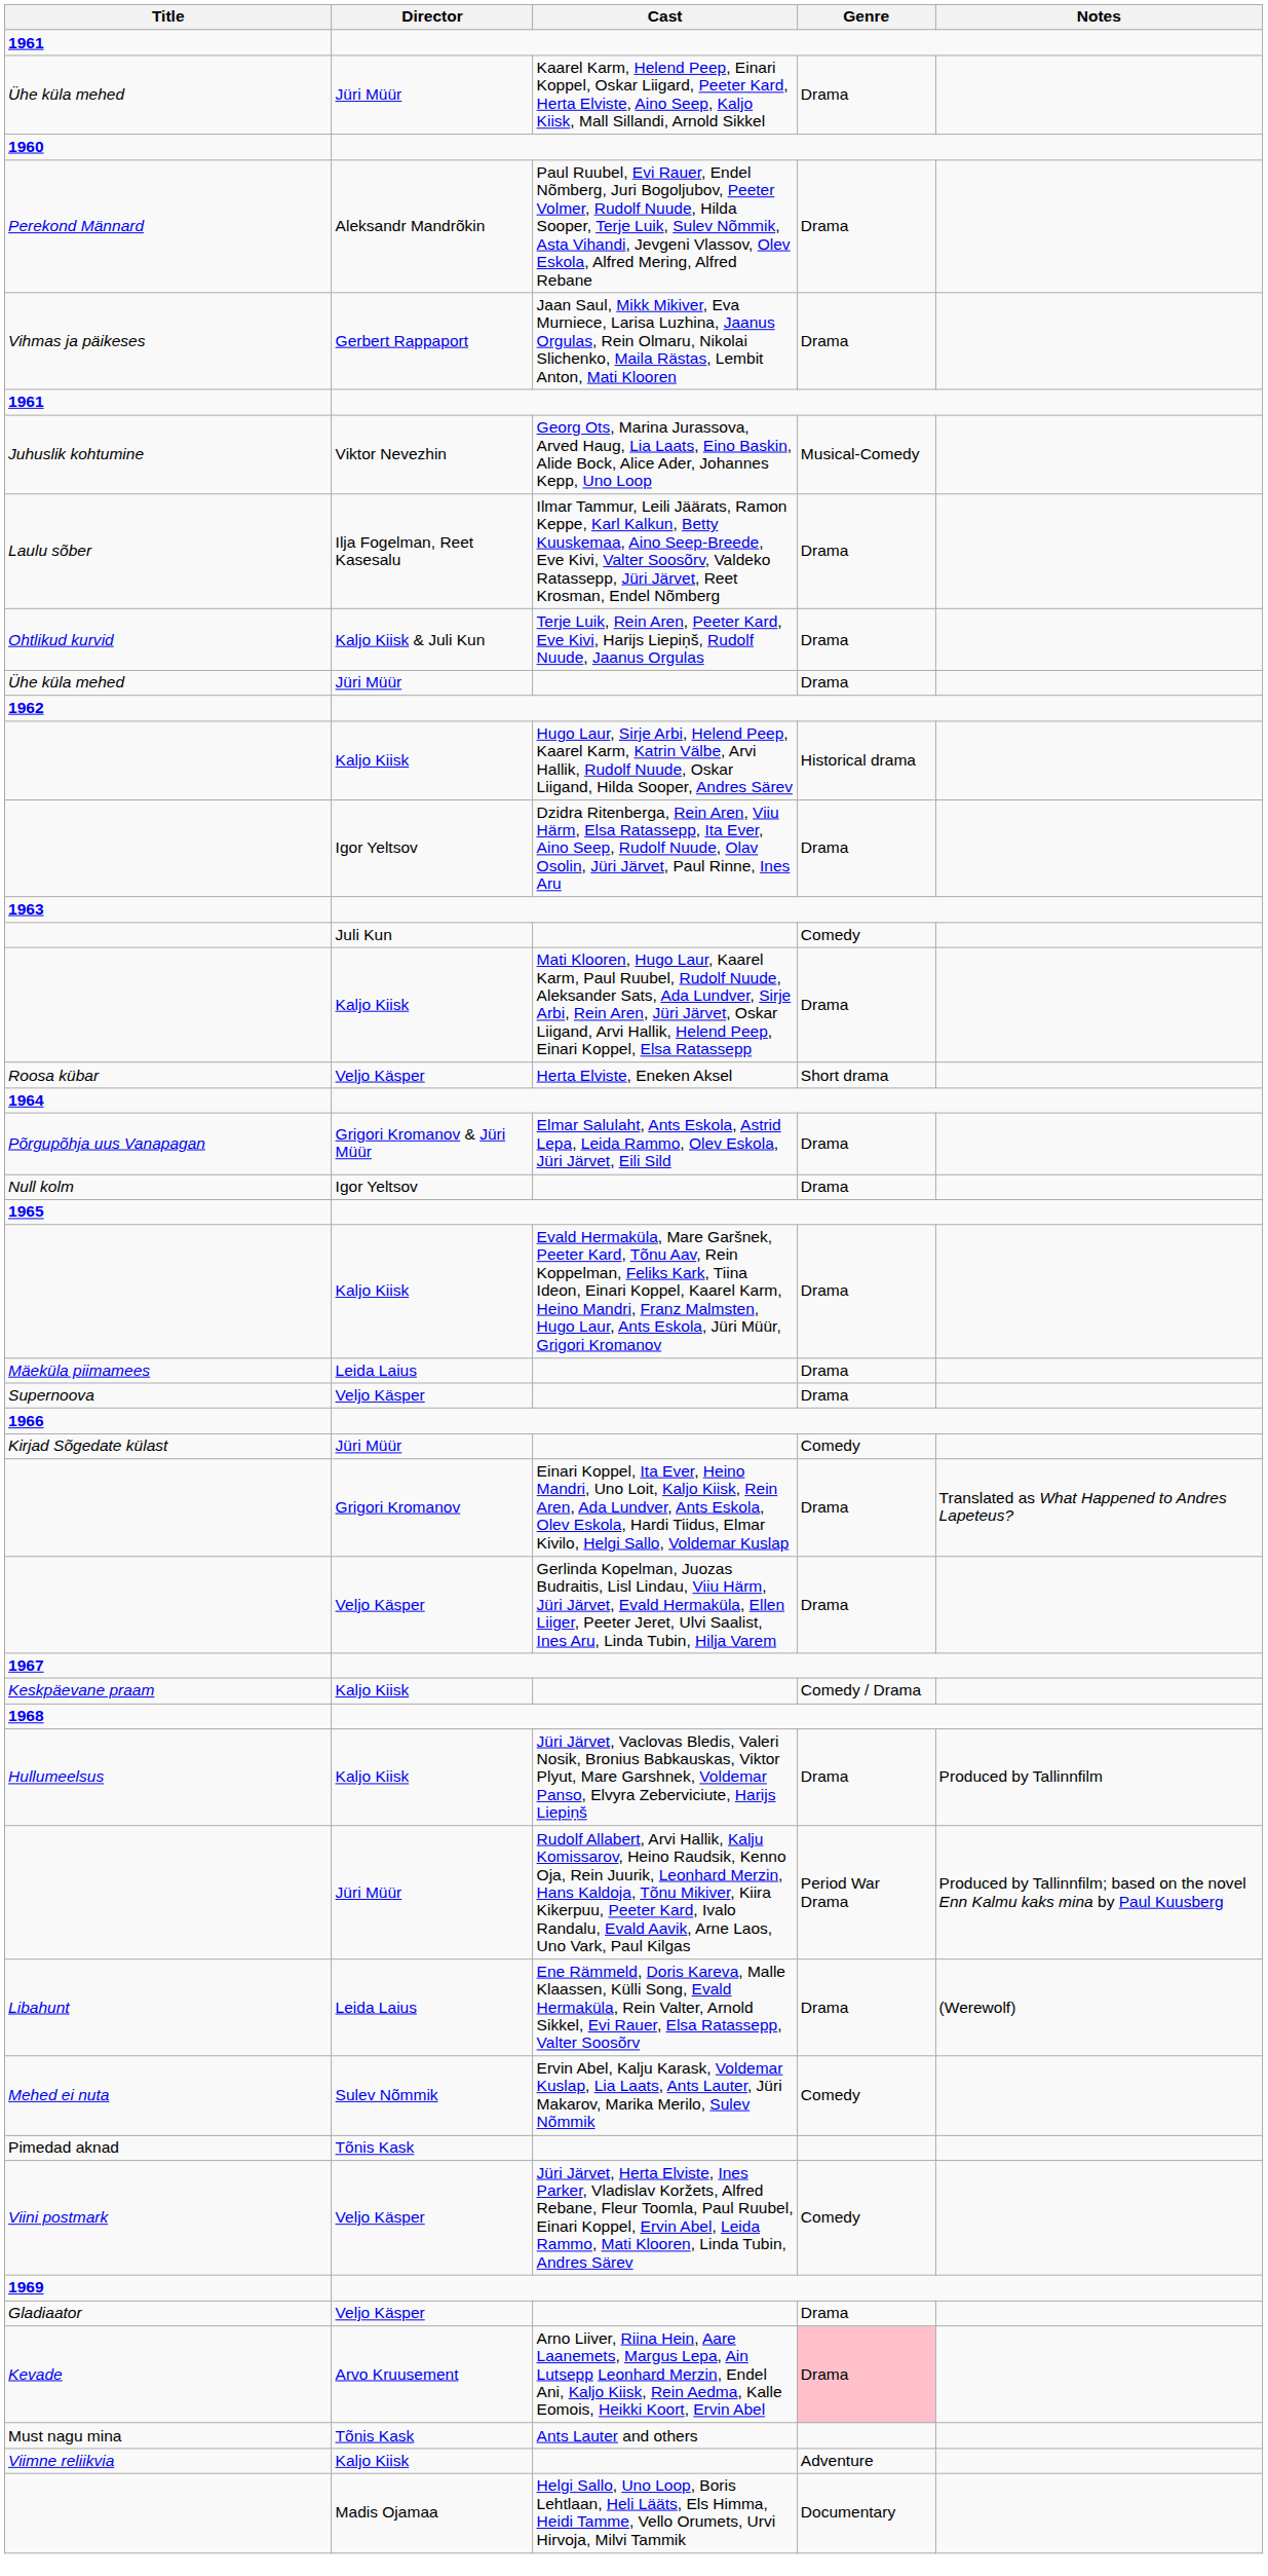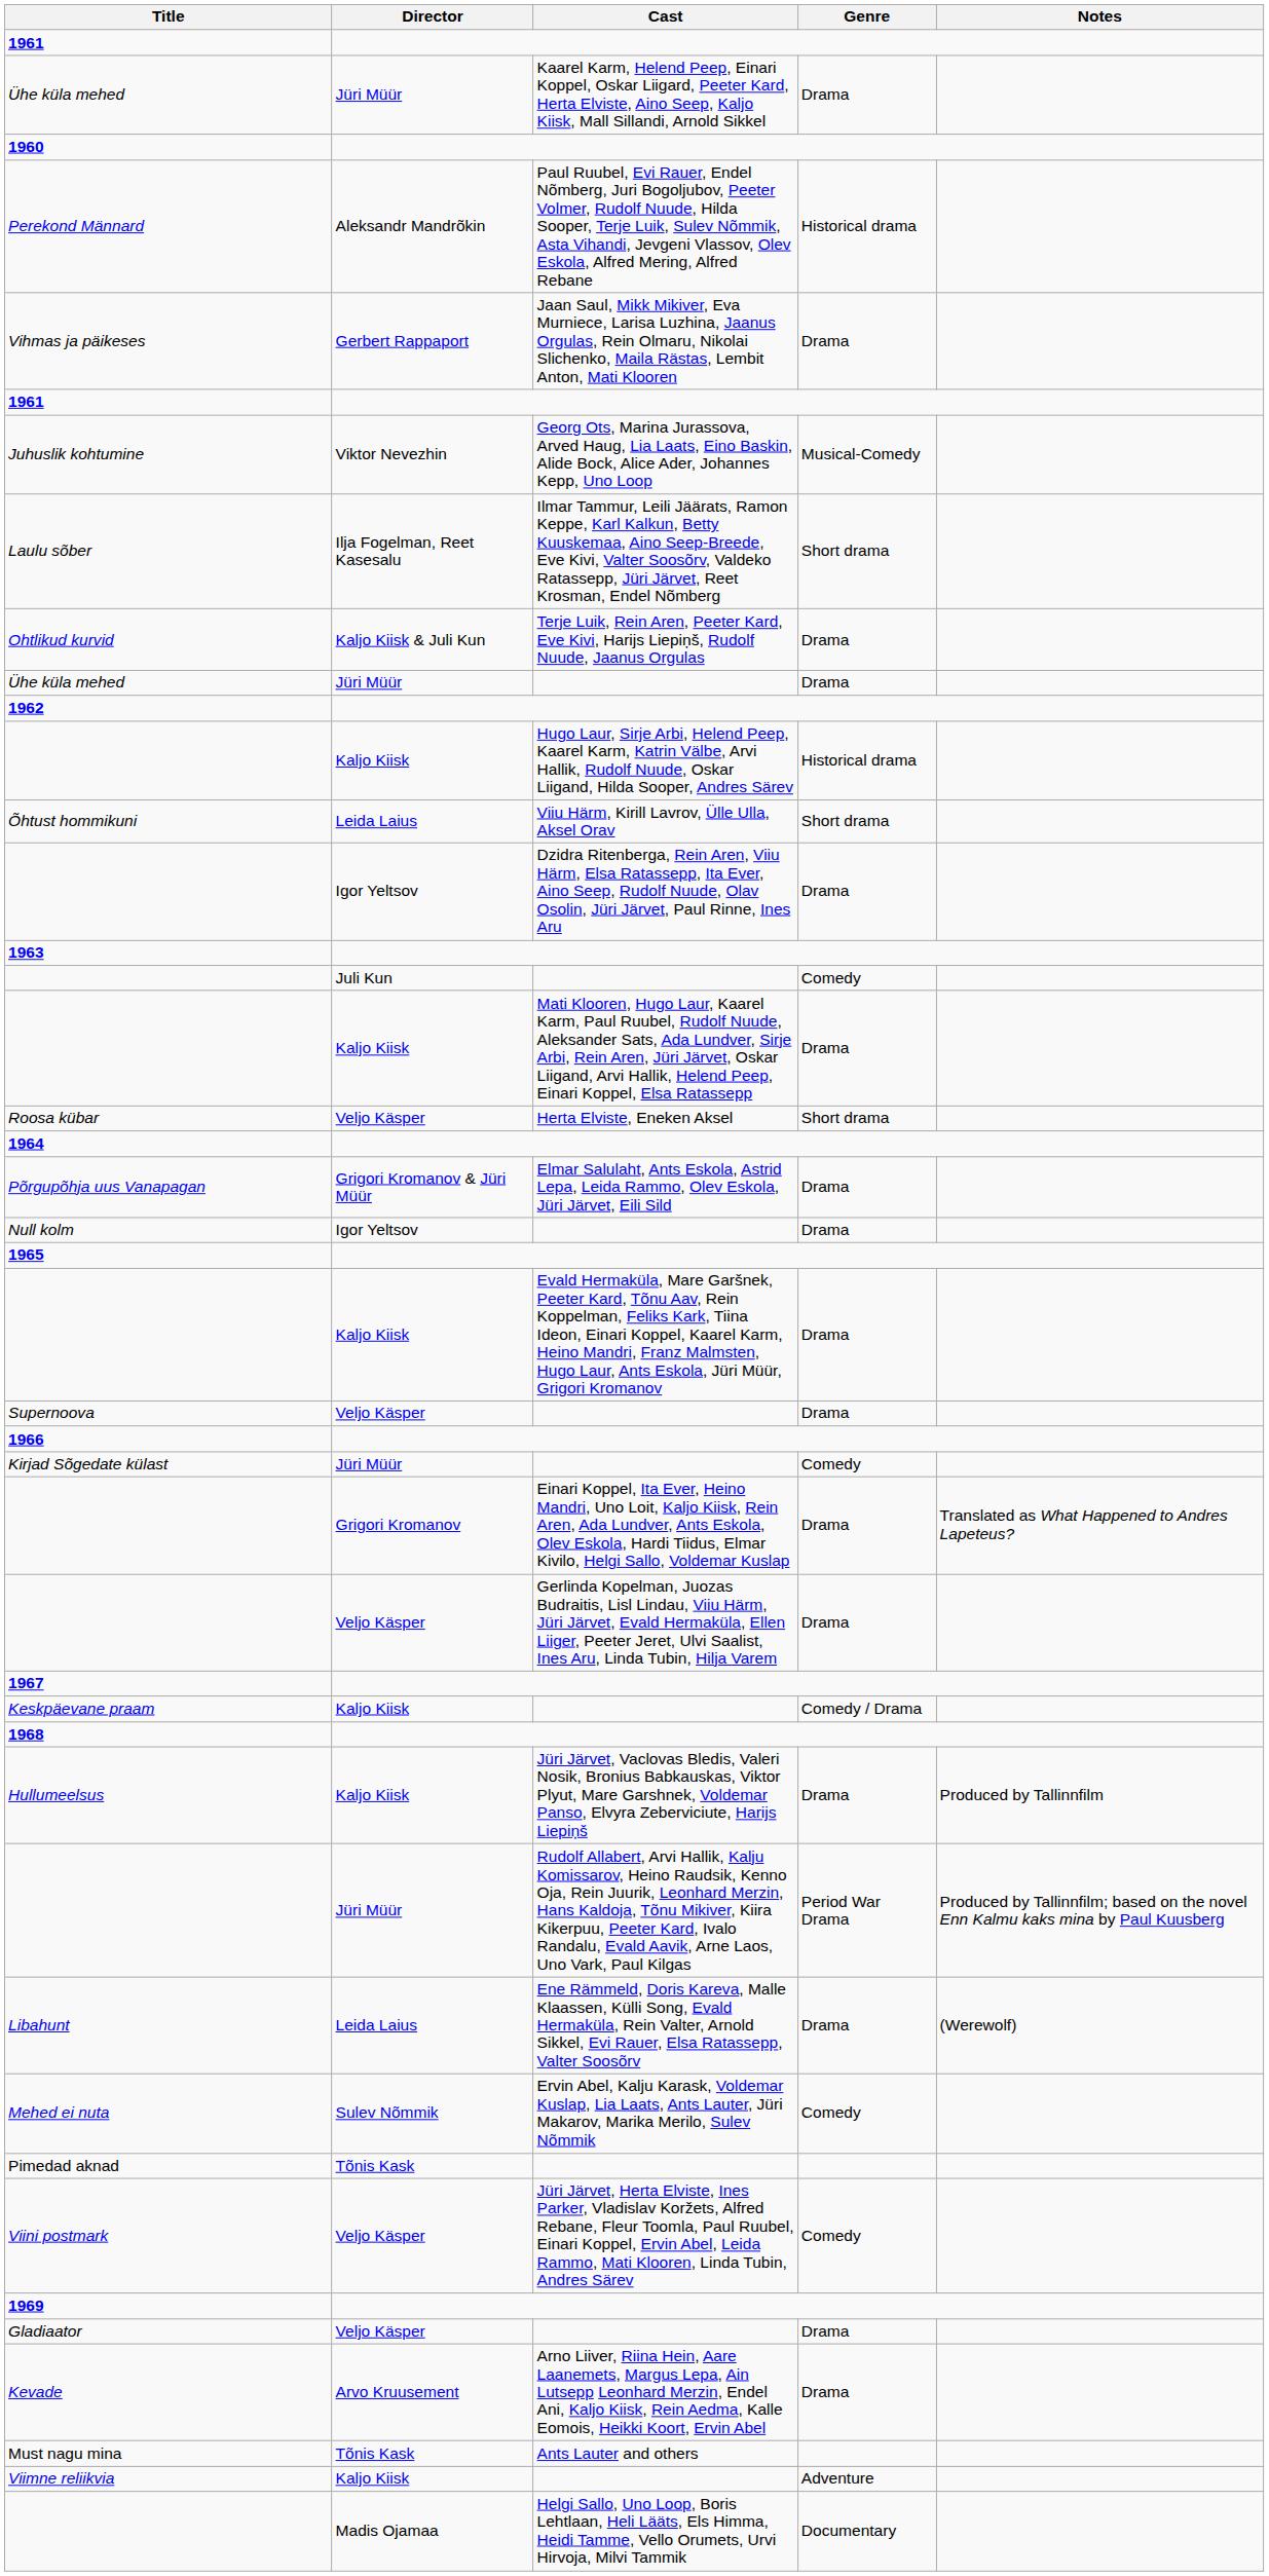Perekond Männard | Genre: Drama -> Historical drama
Laulu sõber | Genre: Drama -> Short drama
+ row: Õhtust hommikuni | Leida Laius | Viiu Härm, Kirill Lavrov, Ülle Ulla, Aksel Orav | Short drama
- row: Mäeküla piimamees | Leida Laius | Drama
Kevade | Genre: pink background -> no background
